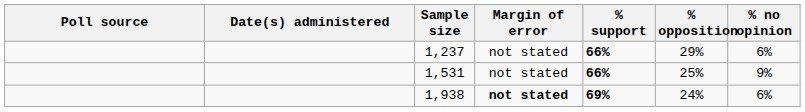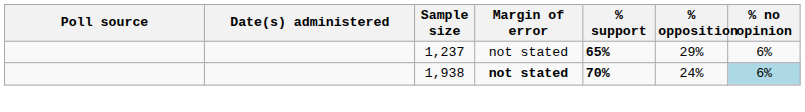1,237 | % support: 66% -> 65%
- row: 1,531 | not stated | 66% | 25% | 9%
1,938 | % support: 69% -> 70%
1,938 | % no opinion: no background -> lightblue background
